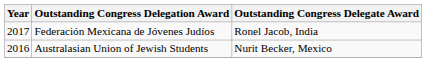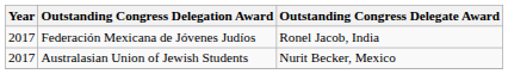Australasian Union of Jewish Students | Year: 2016 -> 2017
